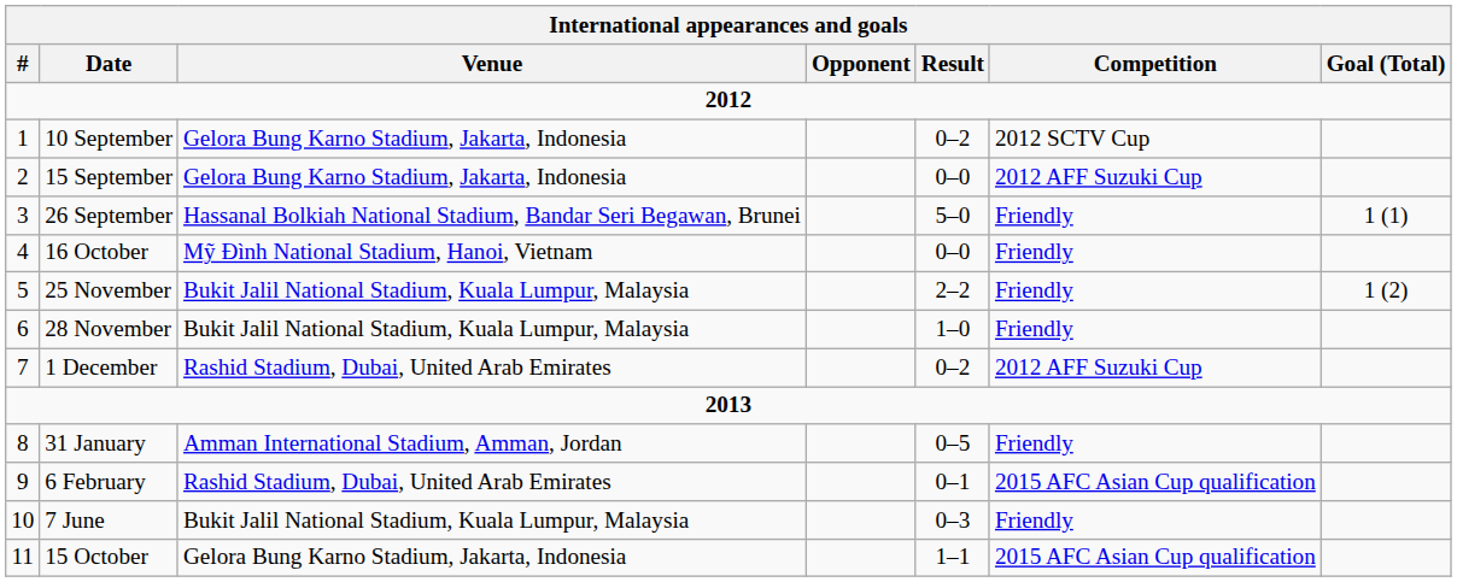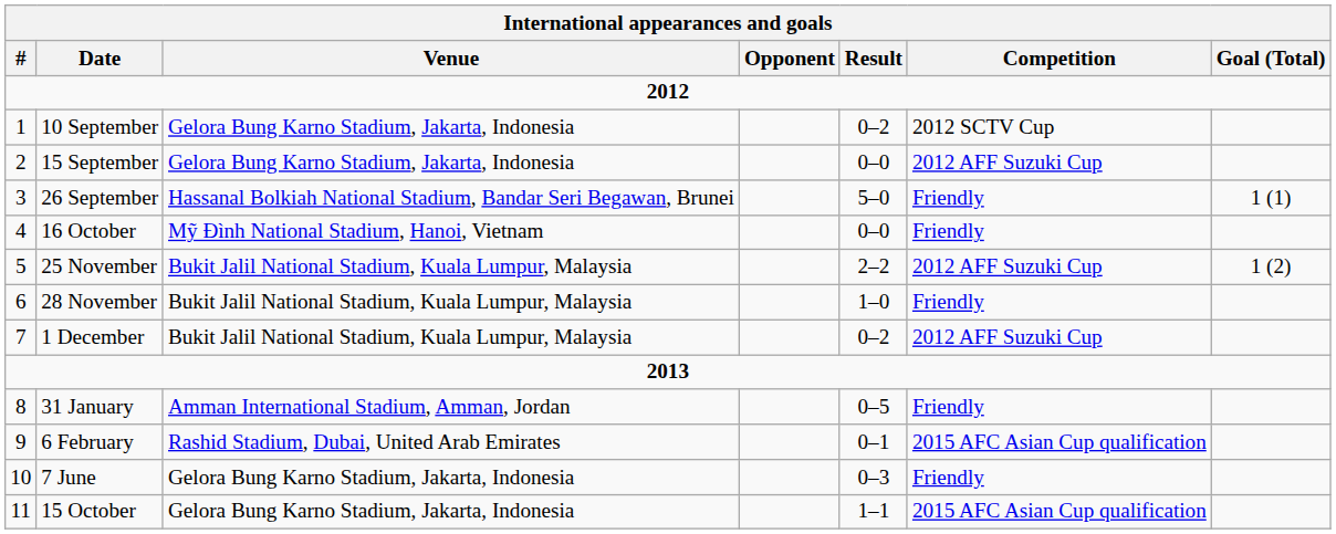25 November | Competition: Friendly -> 2012 AFF Suzuki Cup
1 December | Venue: Rashid Stadium, Dubai, United Arab Emirates -> Bukit Jalil National Stadium, Kuala Lumpur, Malaysia
7 June | Venue: Bukit Jalil National Stadium, Kuala Lumpur, Malaysia -> Gelora Bung Karno Stadium, Jakarta, Indonesia
